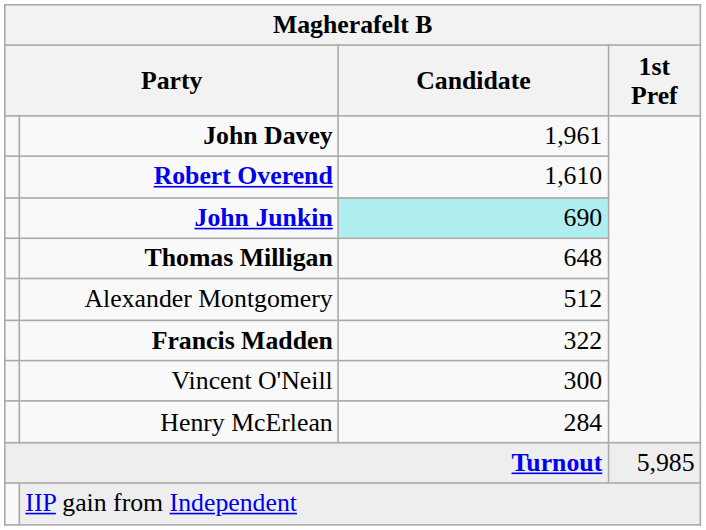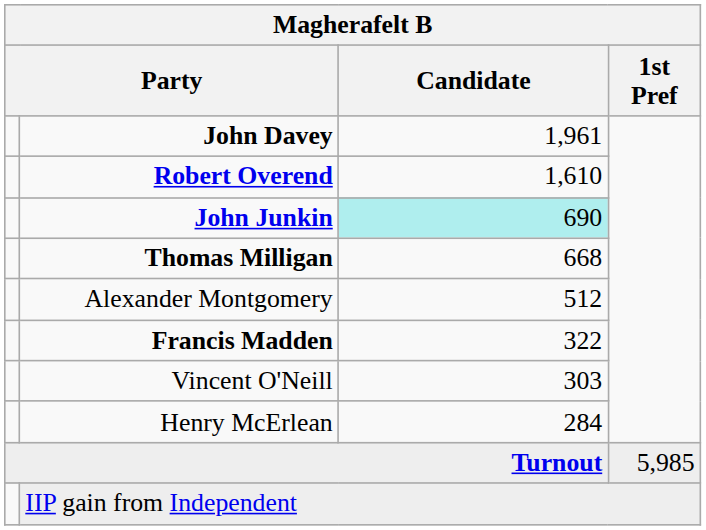Thomas Milligan | Candidate: 648 -> 668
Vincent O'Neill | Candidate: 300 -> 303
